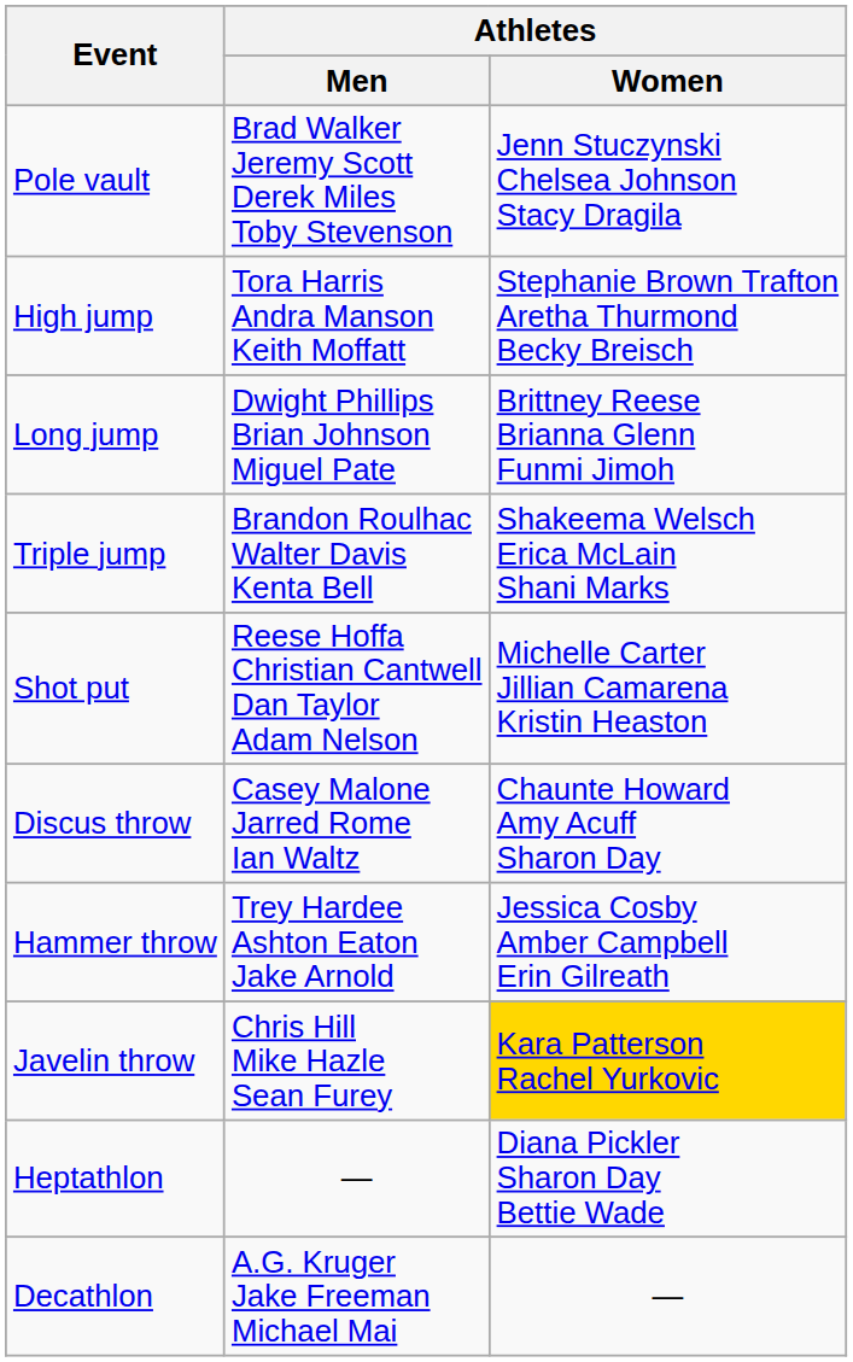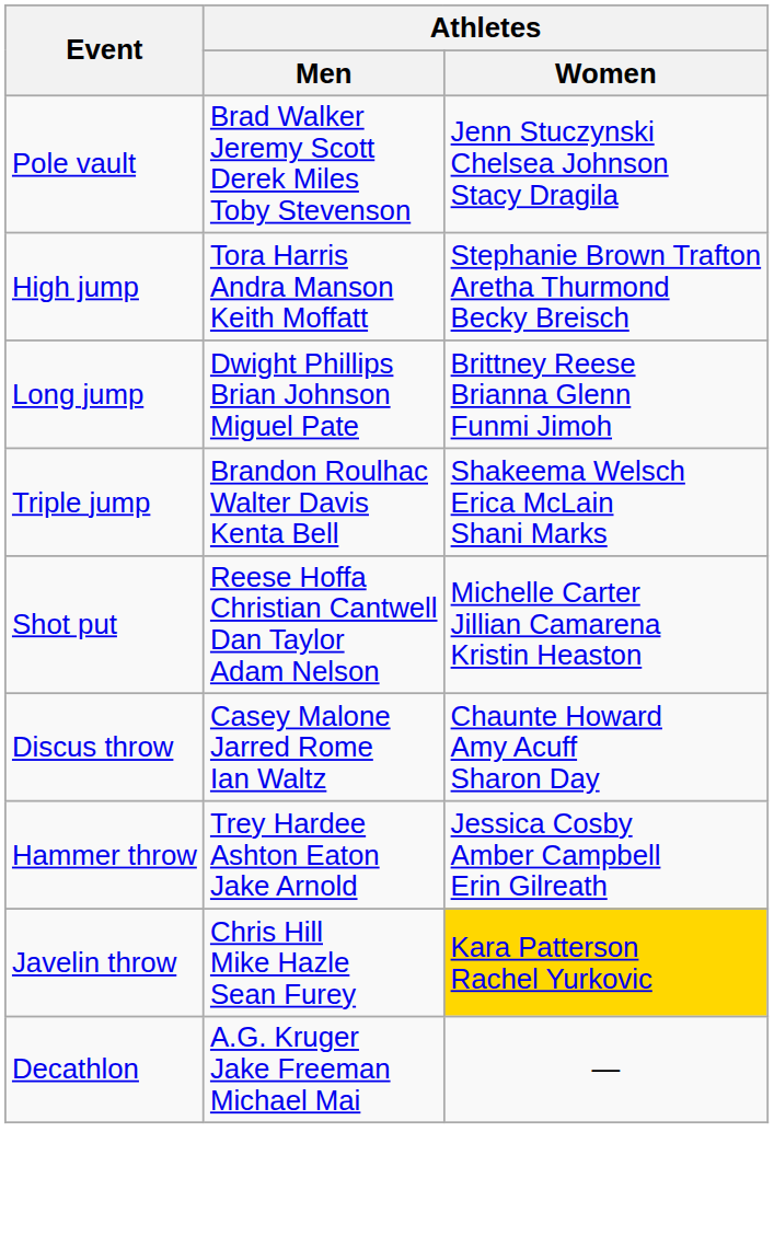- row: Heptathlon | — | Diana Pickler Sharon Day Bettie Wade
